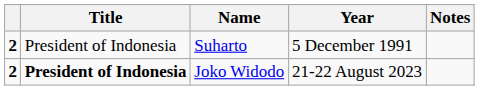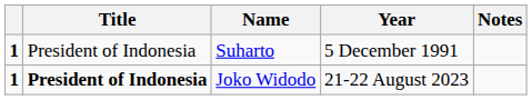Suharto | column 1: 2 -> 1
Joko Widodo | column 1: 2 -> 1
